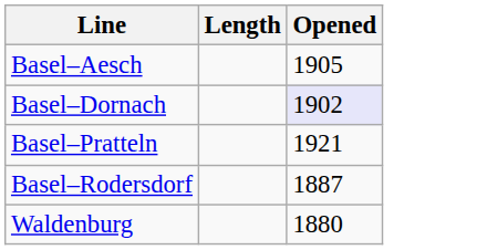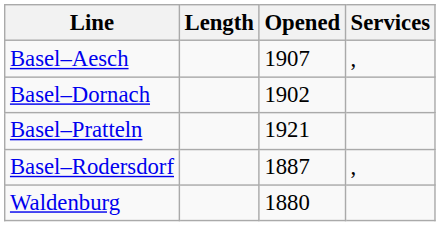+ column: Services | , | ,
Basel–Aesch | Opened: 1905 -> 1907
Basel–Dornach | Opened: lavender background -> no background
